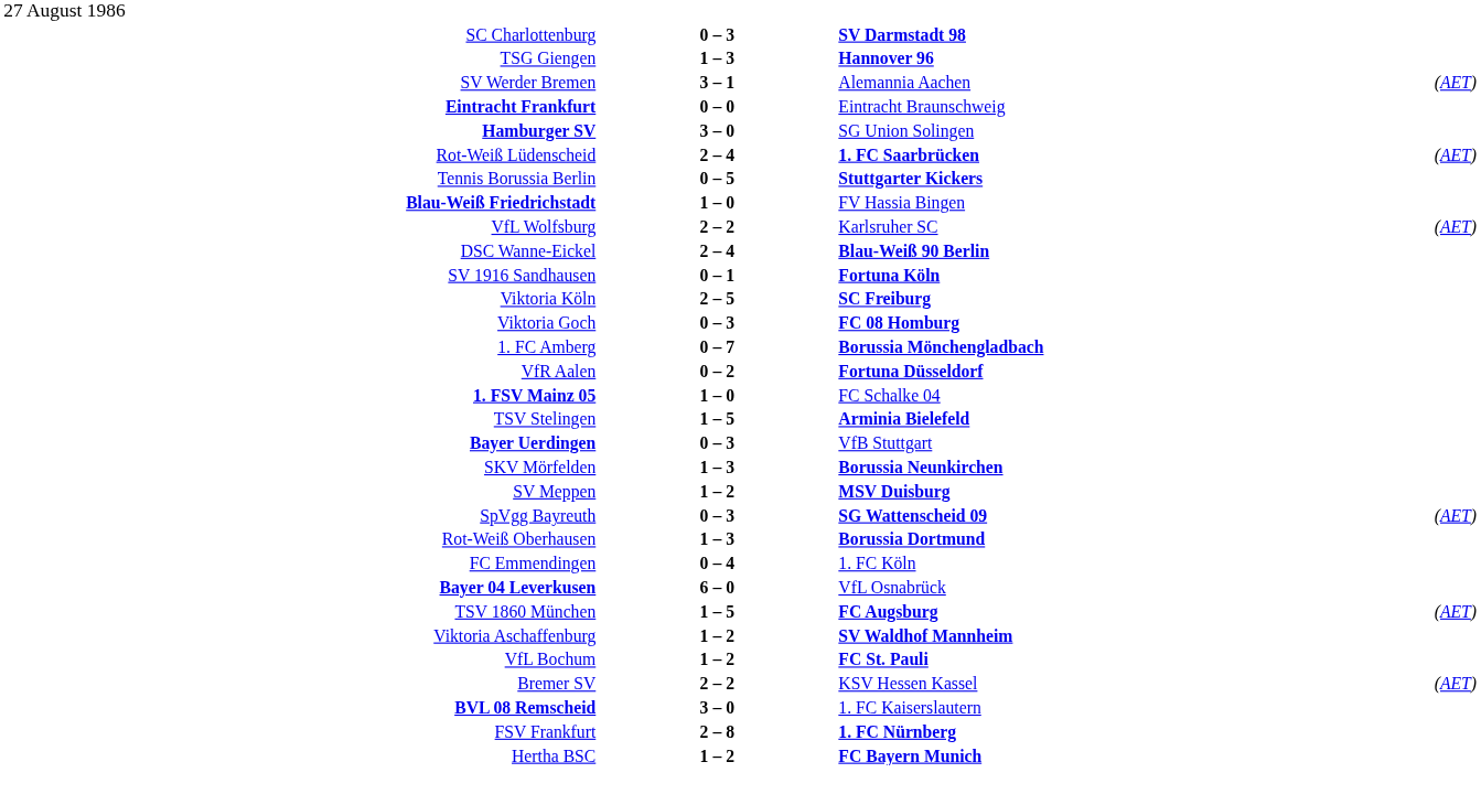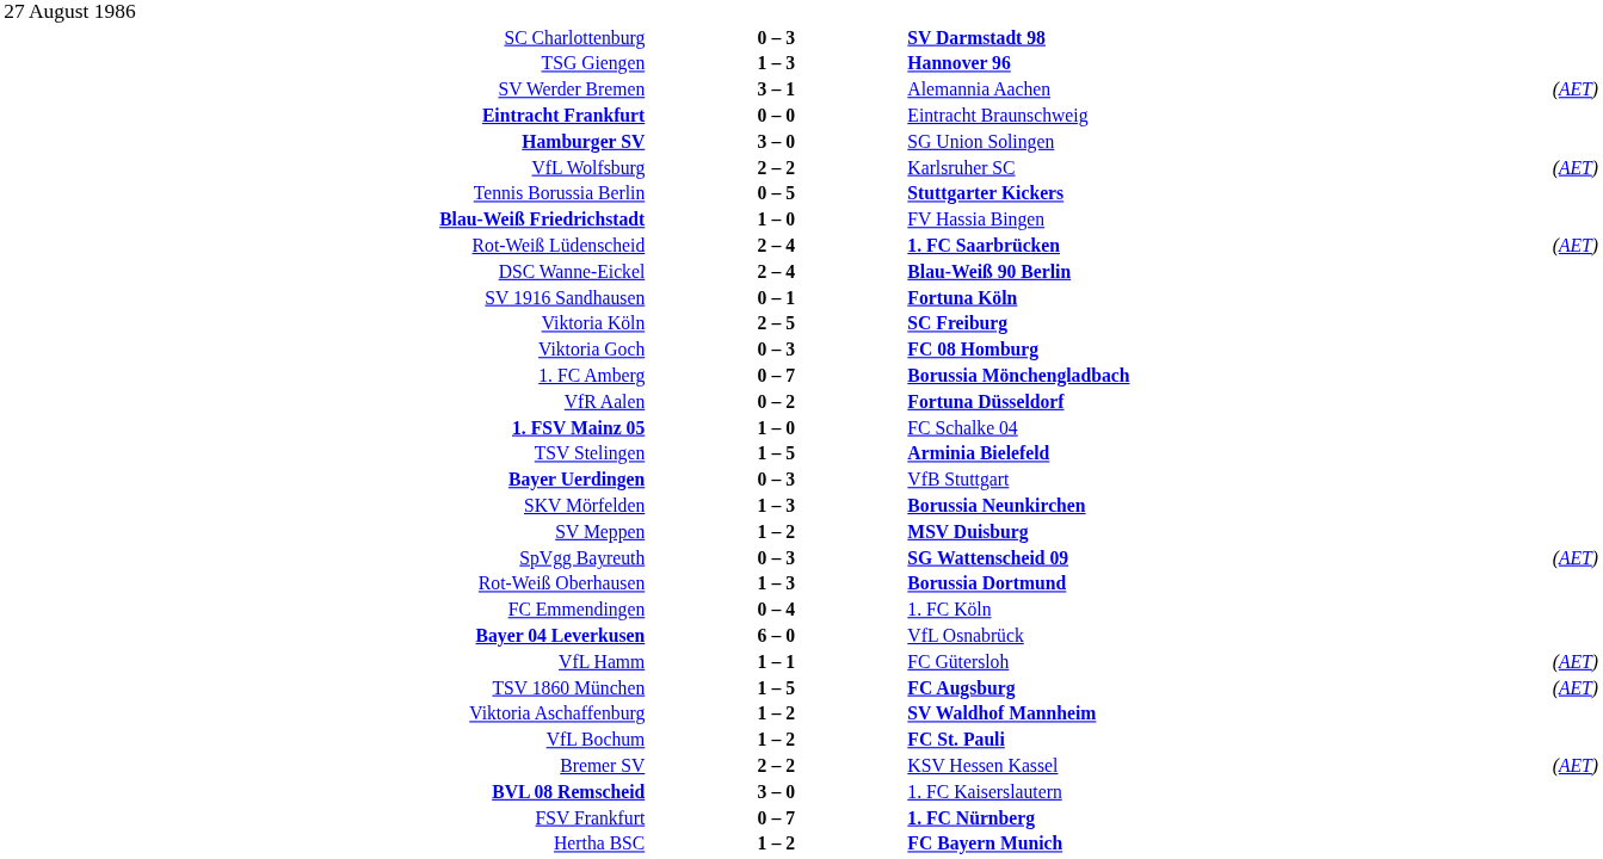rows swapped: Rot-Weiß Lüdenscheid <-> VfL Wolfsburg
+ row: VfL Hamm | 1 – 1 | FC Gütersloh | (AET)
FSV Frankfurt | column 2: 2 – 8 -> 0 – 7
